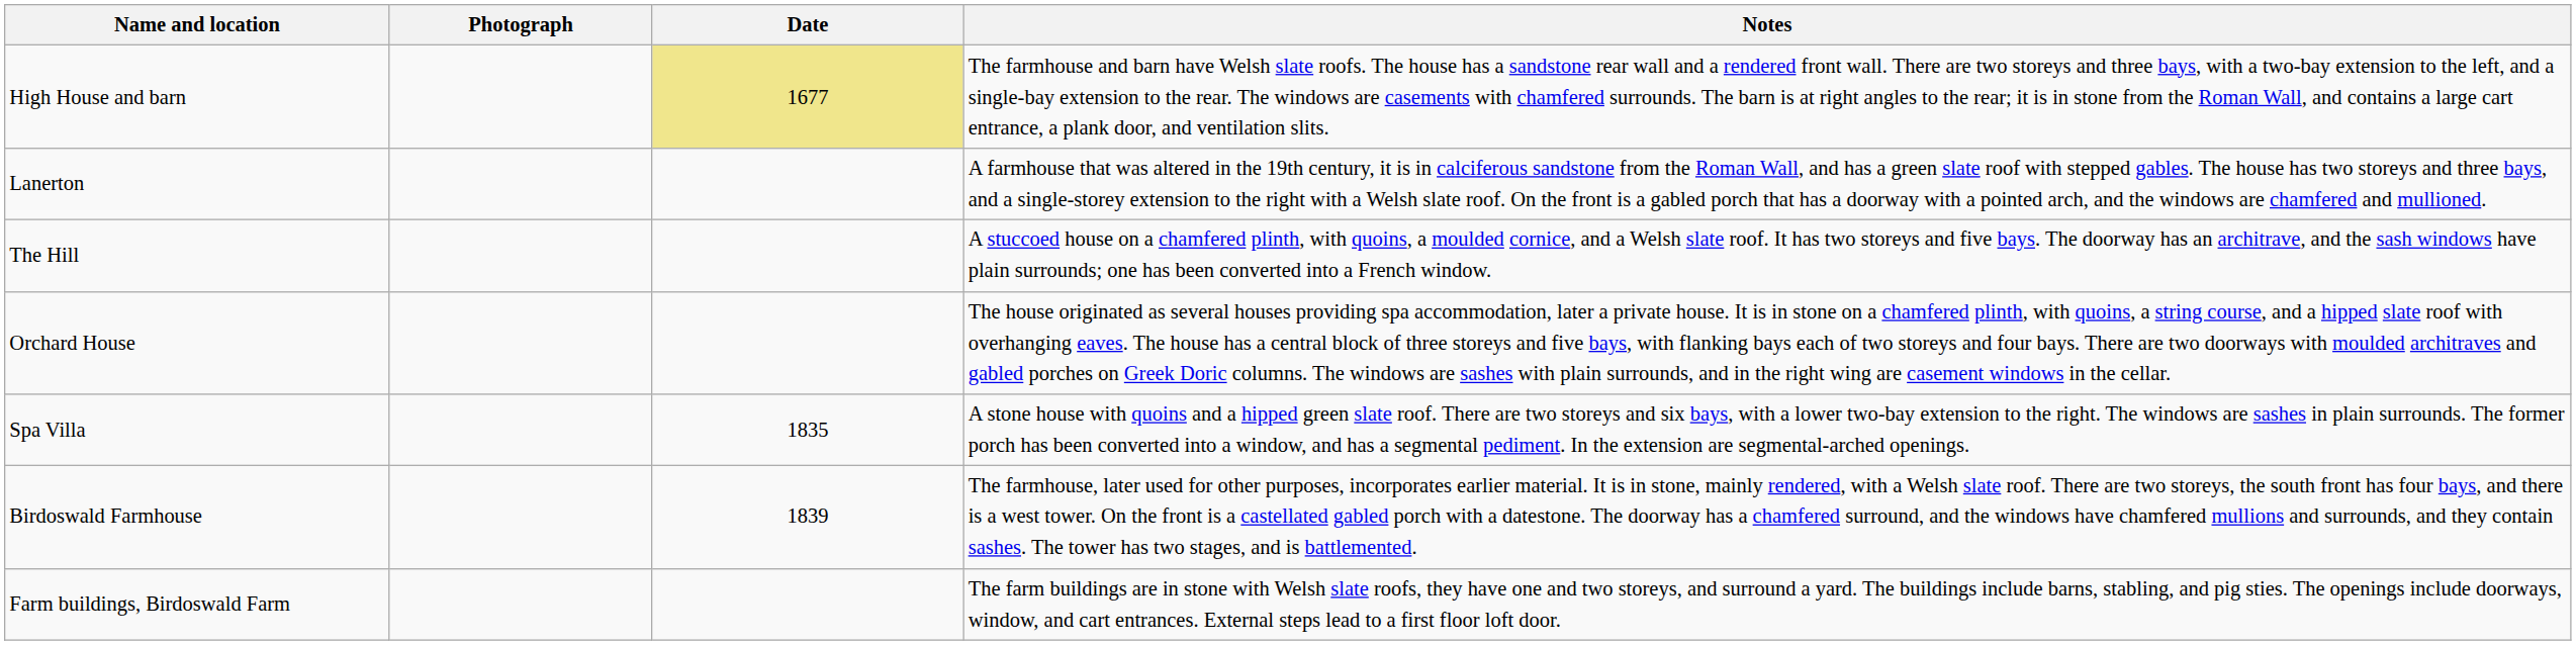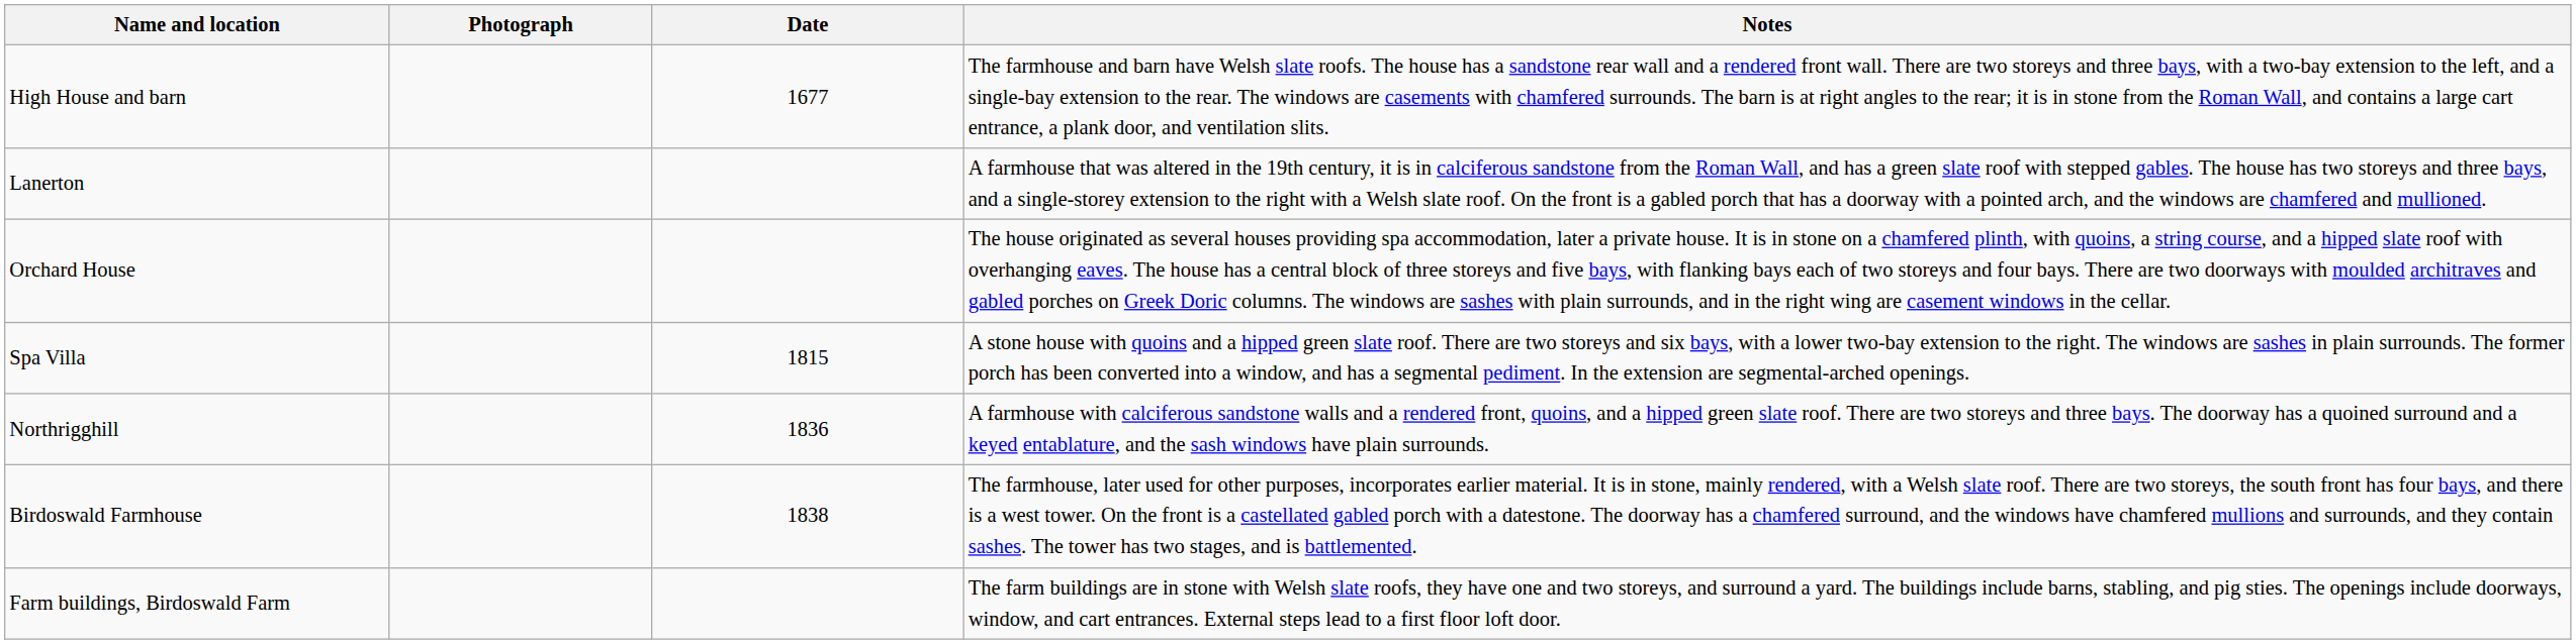High House and barn | Date: khaki background -> no background
- row: The Hill | A stuccoed house on a chamfered plinth, with quoins, a moulded cornice, and a Welsh slate roof. It has two storeys and five bays. The doorway has an architrave, and the sash windows have plain surrounds; one has been converted into a French window.
Spa Villa | Date: 1835 -> 1815
+ row: Northrigghill | 1836 | A farmhouse with calciferous sandstone walls and a rendered front, quoins, and a hipped green slate roof. There are two storeys and three bays. The doorway has a quoined surround and a keyed entablature, and the sash windows have plain surrounds.
Birdoswald Farmhouse | Date: 1839 -> 1838
